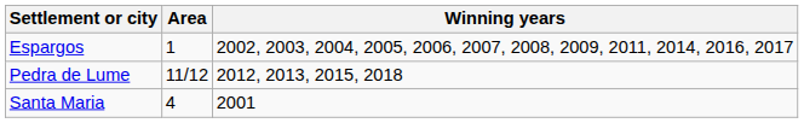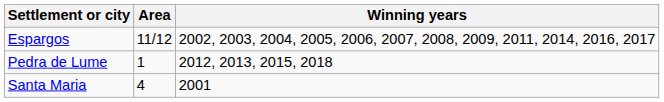Espargos | Area: 1 -> 11/12
Pedra de Lume | Area: 11/12 -> 1
